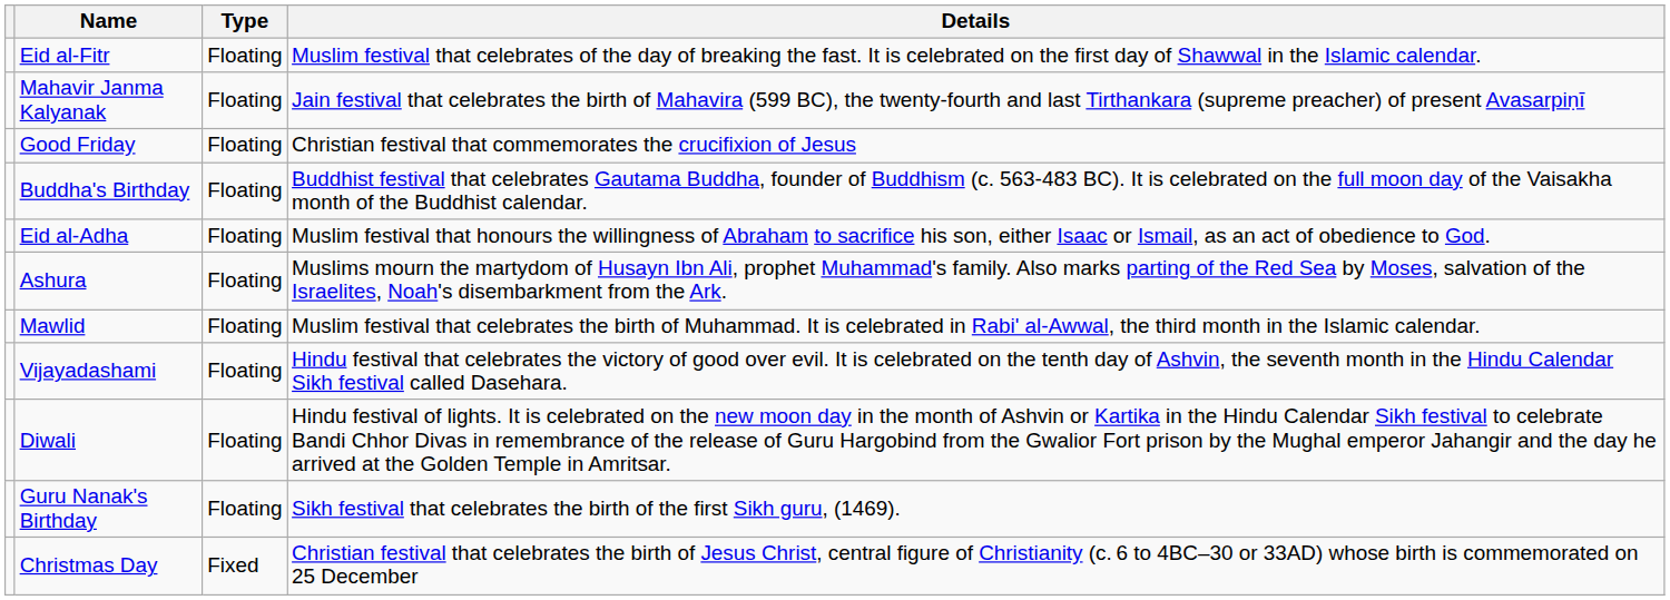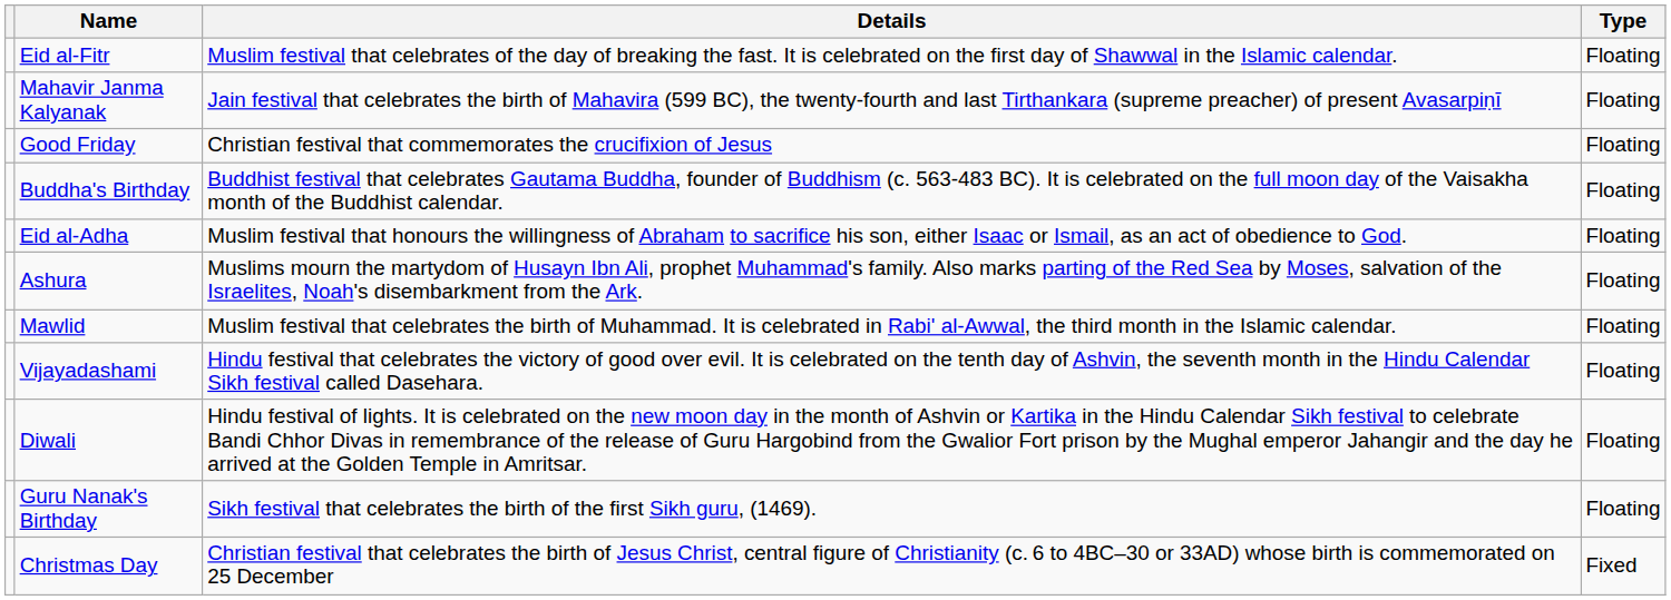columns swapped: Type <-> Details
